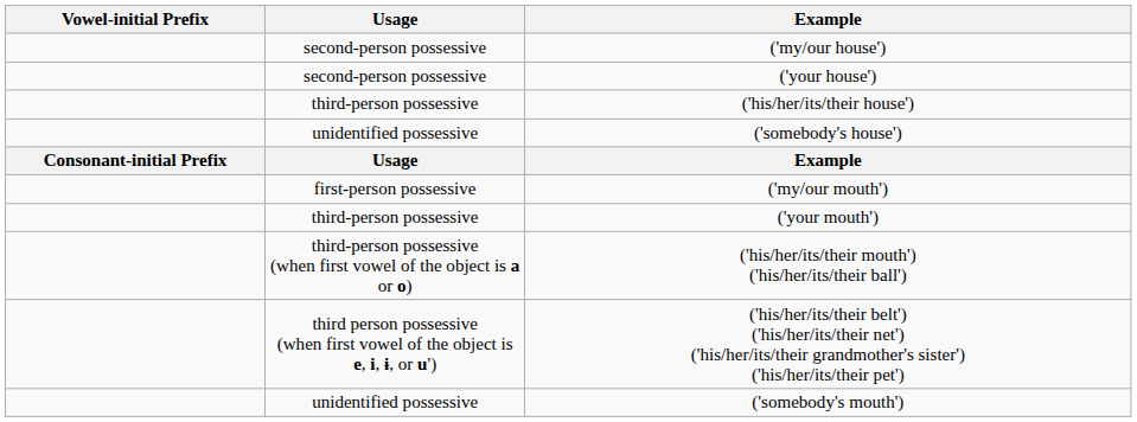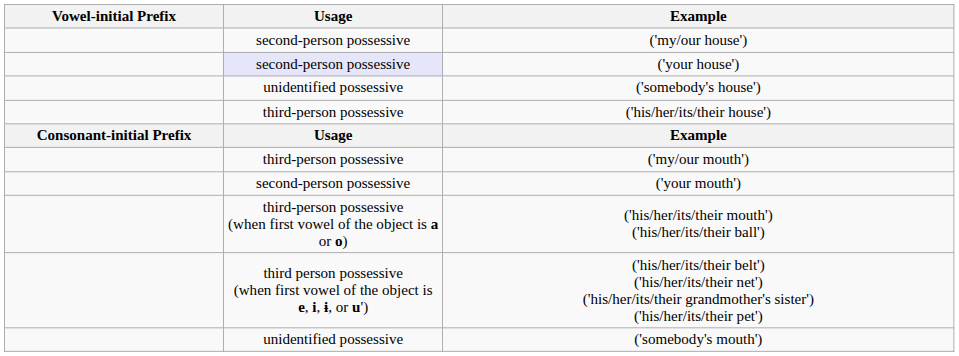('your house') | Usage: no background -> lavender background
rows swapped: ('his/her/its/their house') <-> ('somebody's house')
('my/our mouth') | Usage: first-person possessive -> third-person possessive
('your mouth') | Usage: third-person possessive -> second-person possessive
